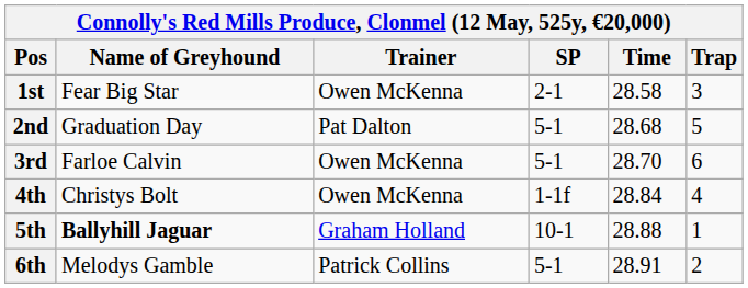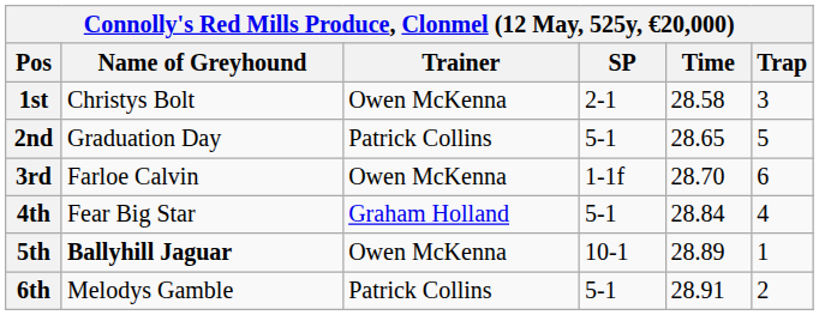1st | Name of Greyhound: Fear Big Star -> Christys Bolt
2nd | Trainer: Pat Dalton -> Patrick Collins
2nd | Time: 28.68 -> 28.65
3rd | SP: 5-1 -> 1-1f
4th | Name of Greyhound: Christys Bolt -> Fear Big Star
4th | Trainer: Owen McKenna -> Graham Holland
4th | SP: 1-1f -> 5-1
5th | Trainer: Graham Holland -> Owen McKenna
5th | Time: 28.88 -> 28.89
